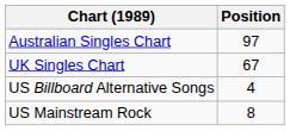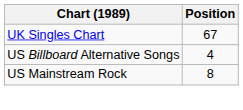- row: Australian Singles Chart | 97
